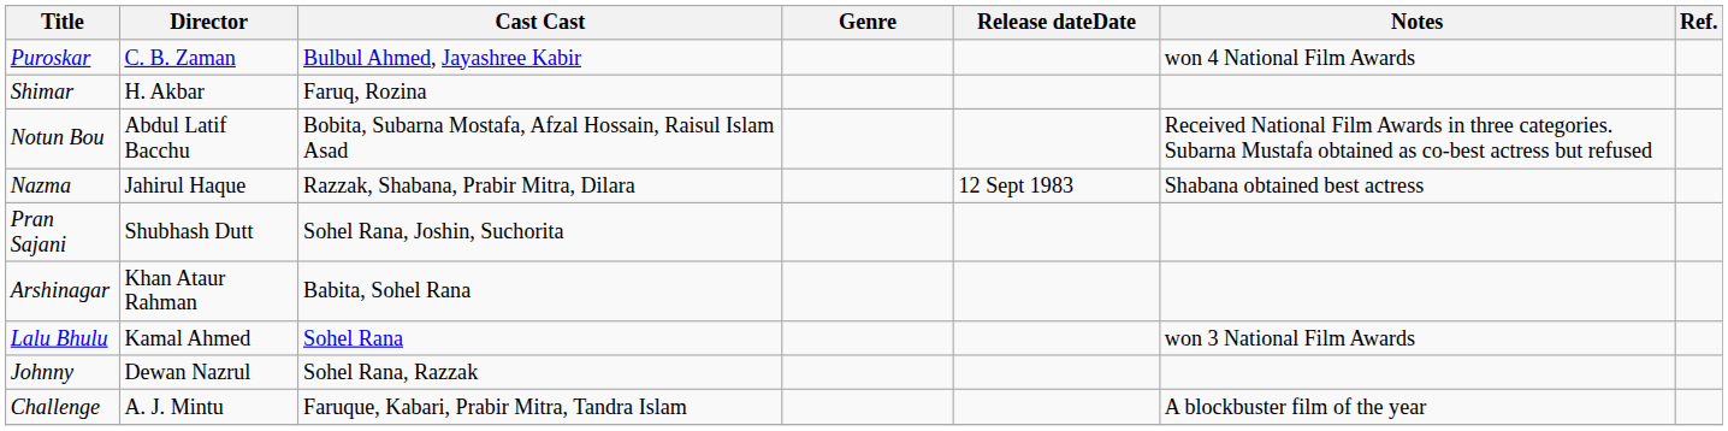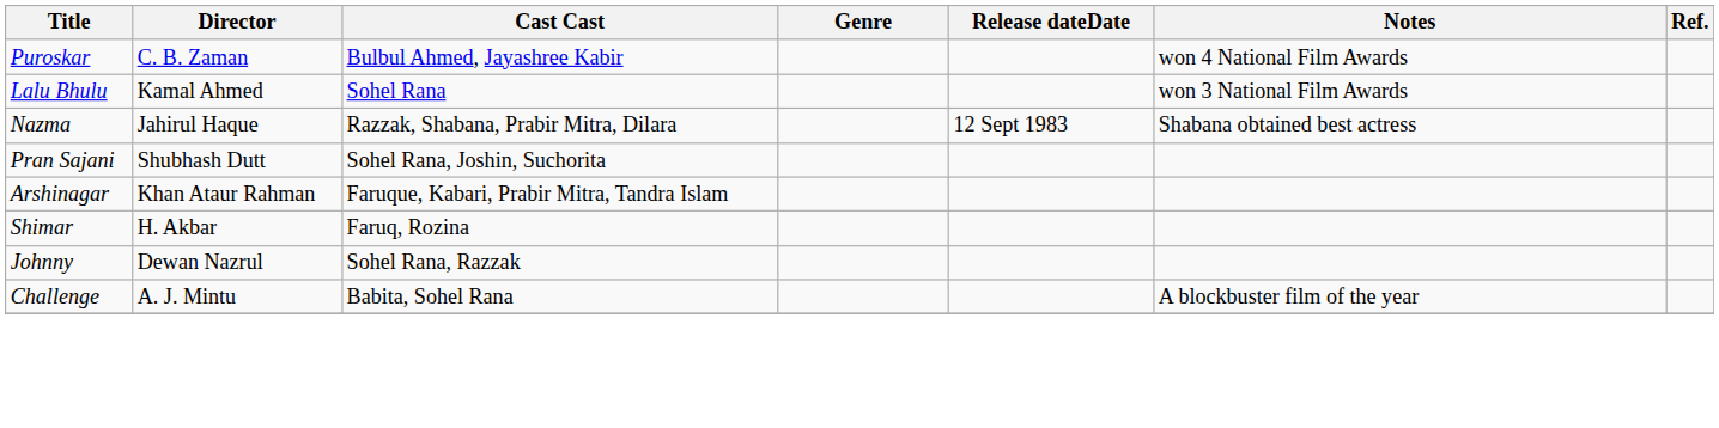rows swapped: Lalu Bhulu <-> Shimar
- row: Notun Bou | Abdul Latif Bacchu | Bobita, Subarna Mostafa, Afzal Hossain, Raisul Islam Asad | Received National Film Awards in three categories. Subarna Mustafa obtained as co-best actress but refused
Arshinagar | Cast Cast: Babita, Sohel Rana -> Faruque, Kabari, Prabir Mitra, Tandra Islam
Challenge | Cast Cast: Faruque, Kabari, Prabir Mitra, Tandra Islam -> Babita, Sohel Rana
